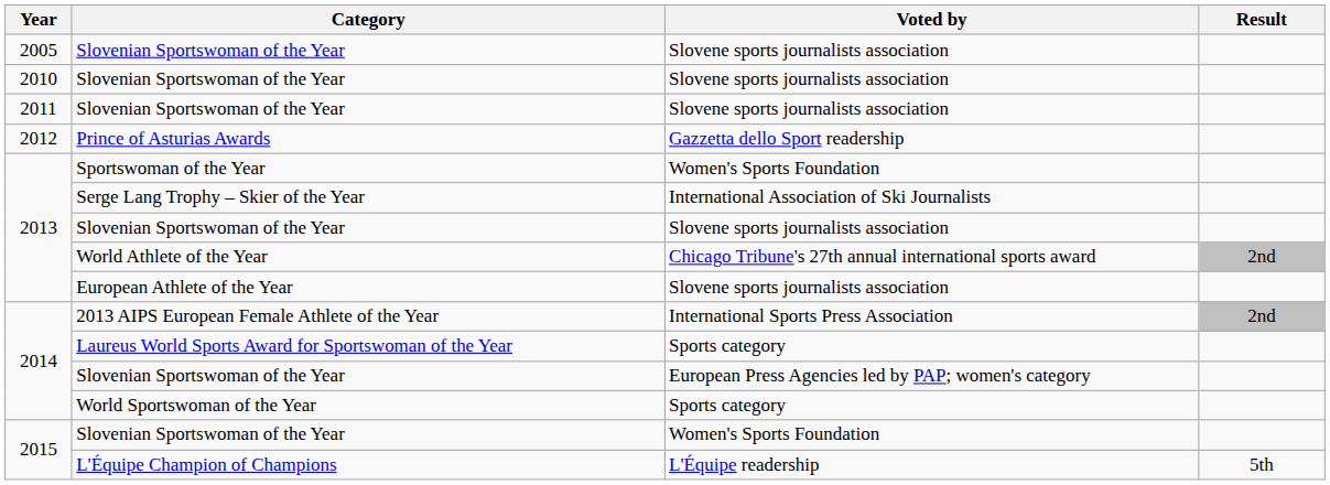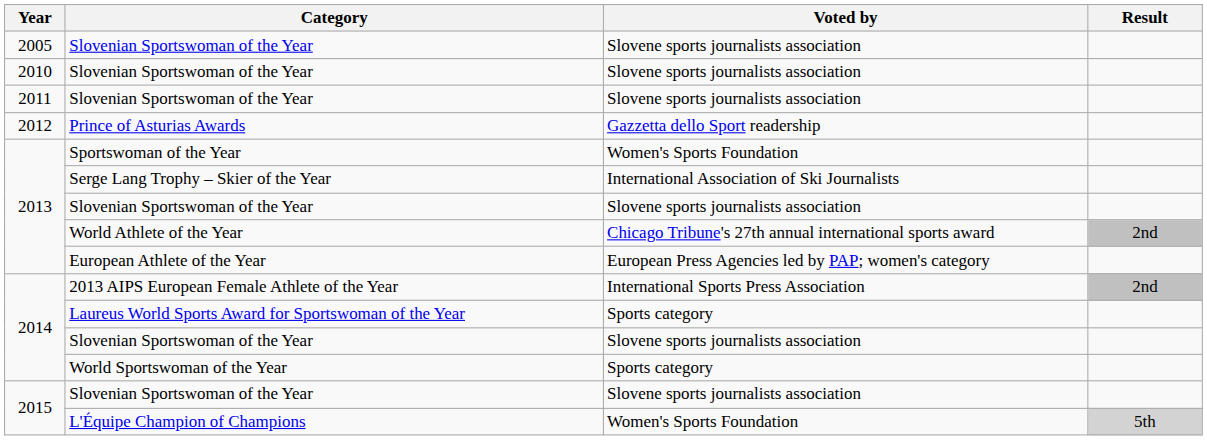European Athlete of the Year | Voted by: Slovene sports journalists association -> European Press Agencies led by PAP; women's category
2014 / Slovenian Sportswoman of the Year | Voted by: European Press Agencies led by PAP; women's category -> Slovene sports journalists association
2015 / Slovenian Sportswoman of the Year | Voted by: Women's Sports Foundation -> Slovene sports journalists association
L'Équipe Champion of Champions | Voted by: L'Équipe readership -> Women's Sports Foundation
L'Équipe Champion of Champions | Result: no background -> lightgrey background
